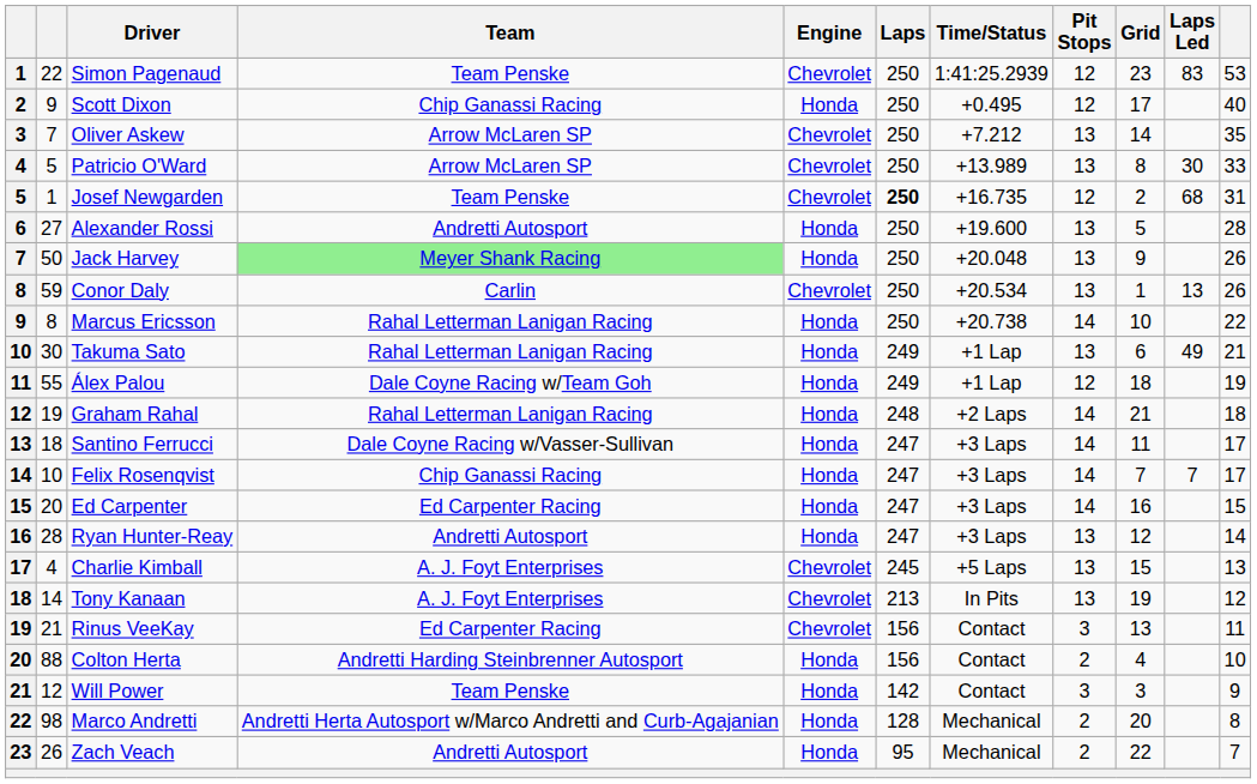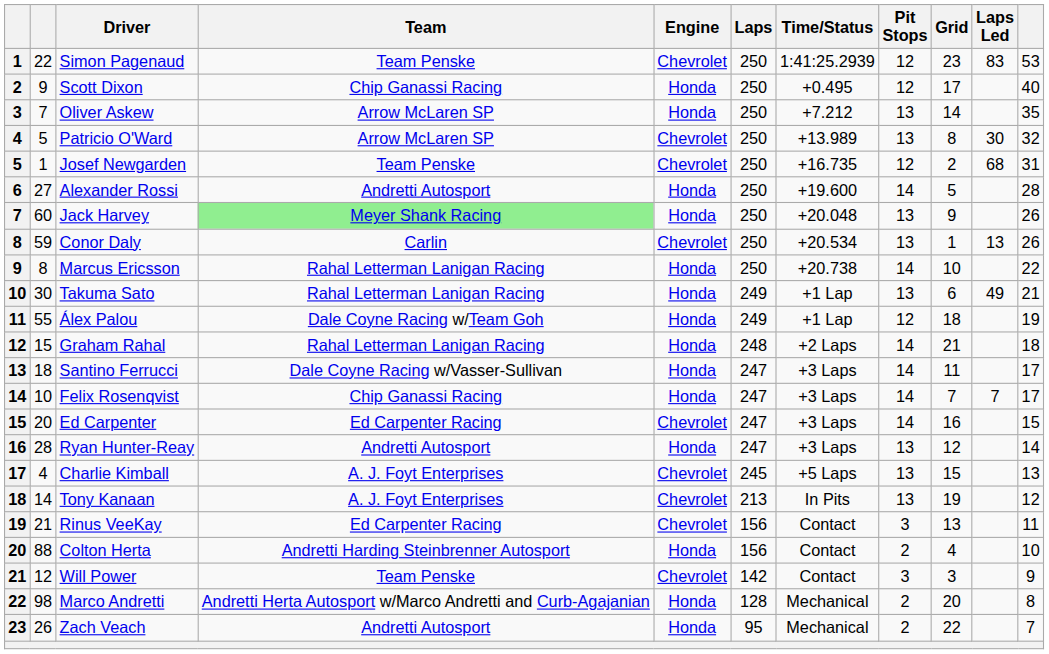Oliver Askew | Engine: Chevrolet -> Honda
Patricio O'Ward | column 11: 33 -> 32
Josef Newgarden | Laps: bold -> normal
Alexander Rossi | Pit Stops: 13 -> 14
Jack Harvey | column 2: 50 -> 60
Graham Rahal | column 2: 19 -> 15
Ed Carpenter | Engine: Honda -> Chevrolet
Will Power | Engine: Honda -> Chevrolet
